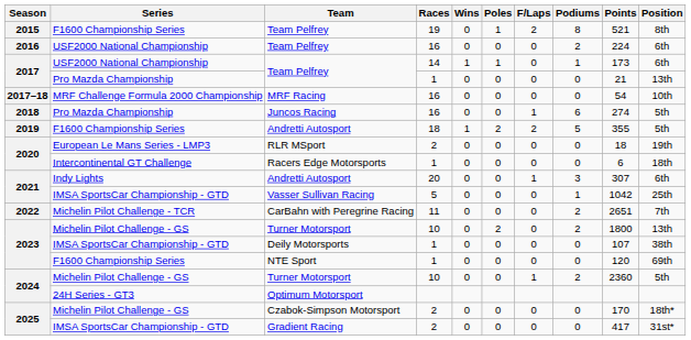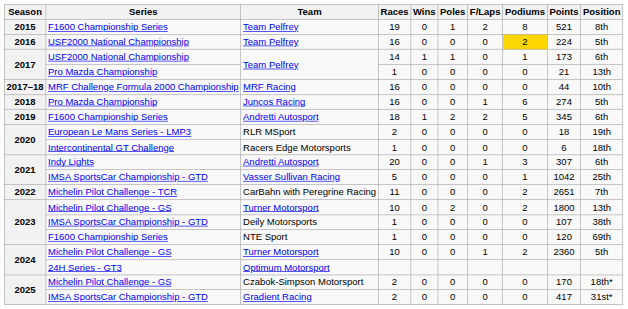2016 / Team Pelfrey | Podiums: no background -> gold background
2016 / Team Pelfrey | Position: 6th -> 5th
MRF Racing | Points: 54 -> 44
2019 / Andretti Autosport | Points: 355 -> 345
2019 / Andretti Autosport | Position: 5th -> 6th
